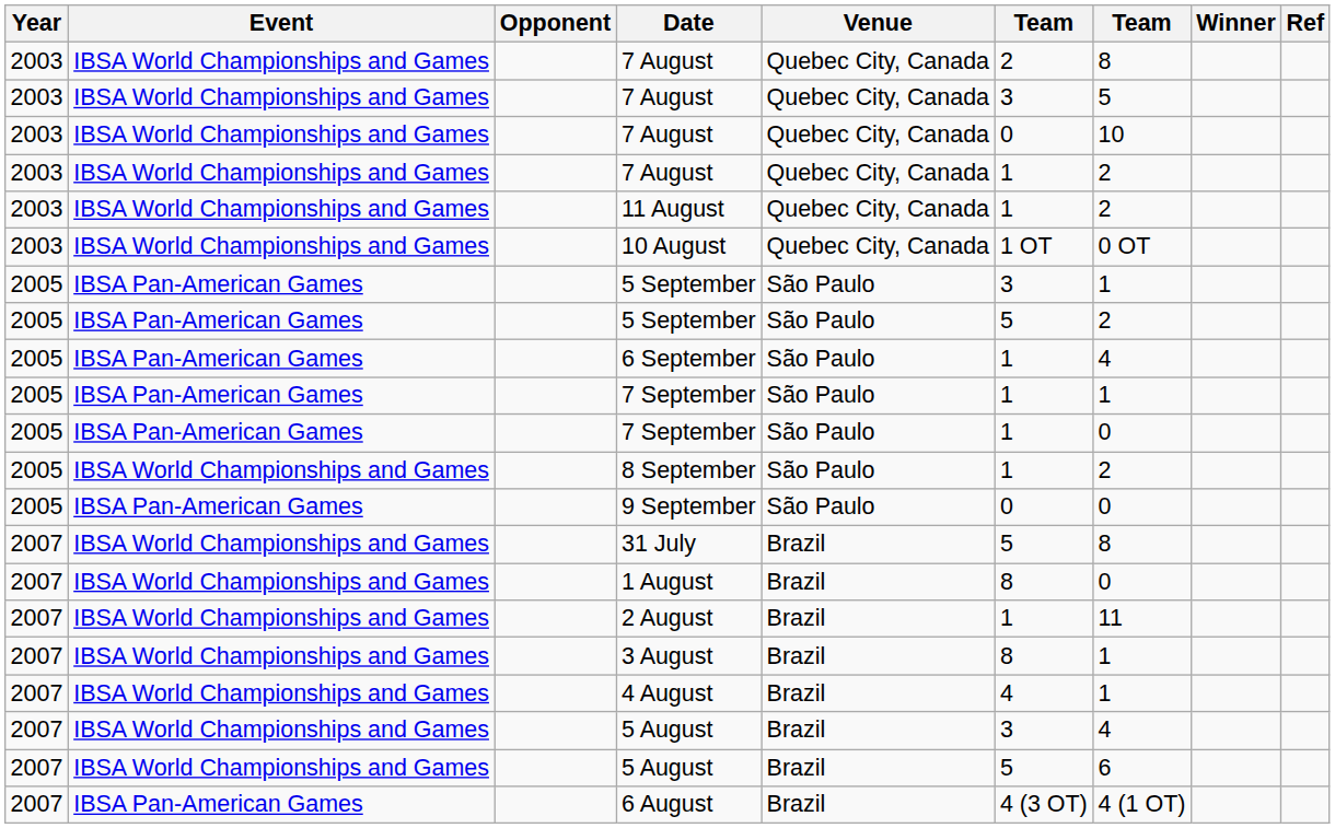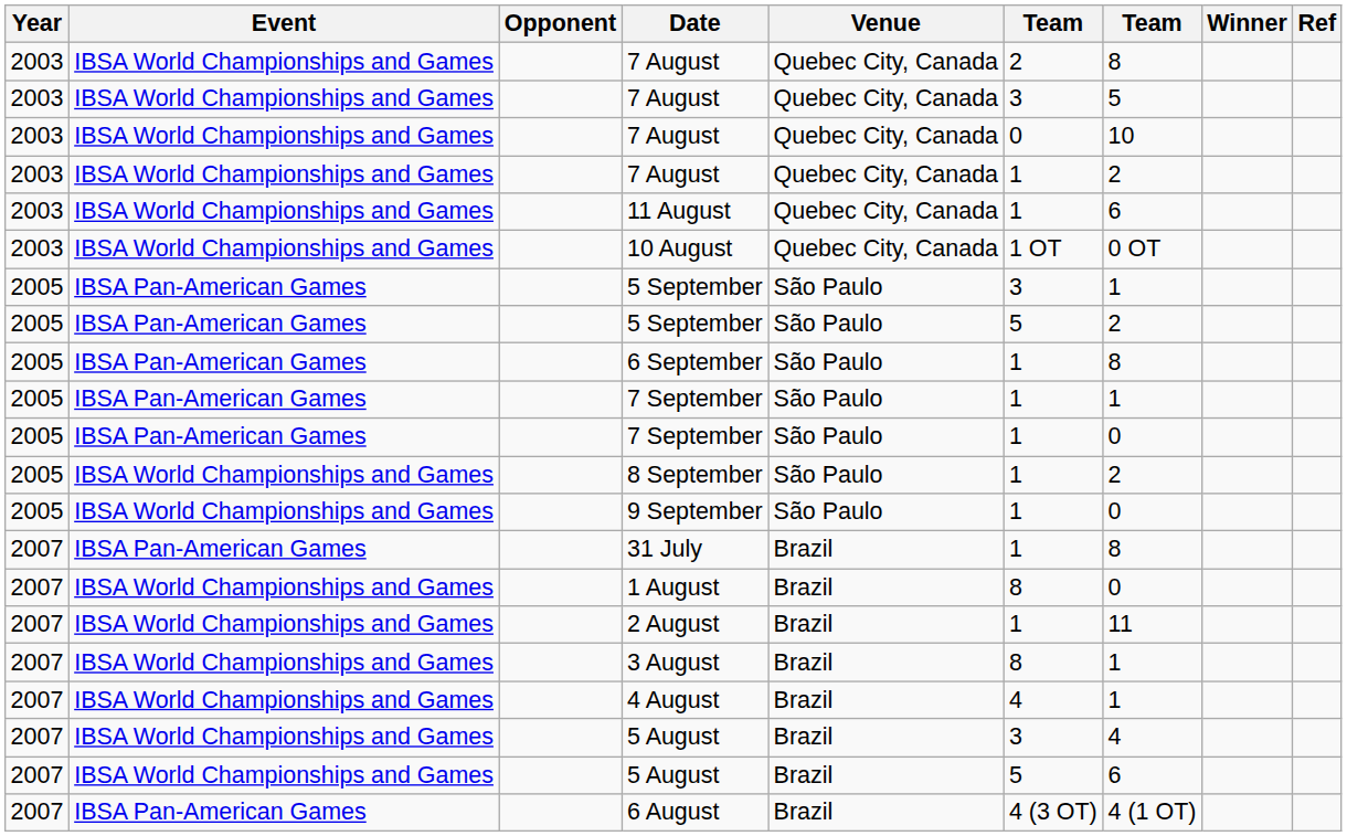11 August | column 7: 2 -> 6
6 September | column 7: 4 -> 8
9 September | Event: IBSA Pan-American Games -> IBSA World Championships and Games
9 September | column 6: 0 -> 1
31 July | Event: IBSA World Championships and Games -> IBSA Pan-American Games
31 July | column 6: 5 -> 1
